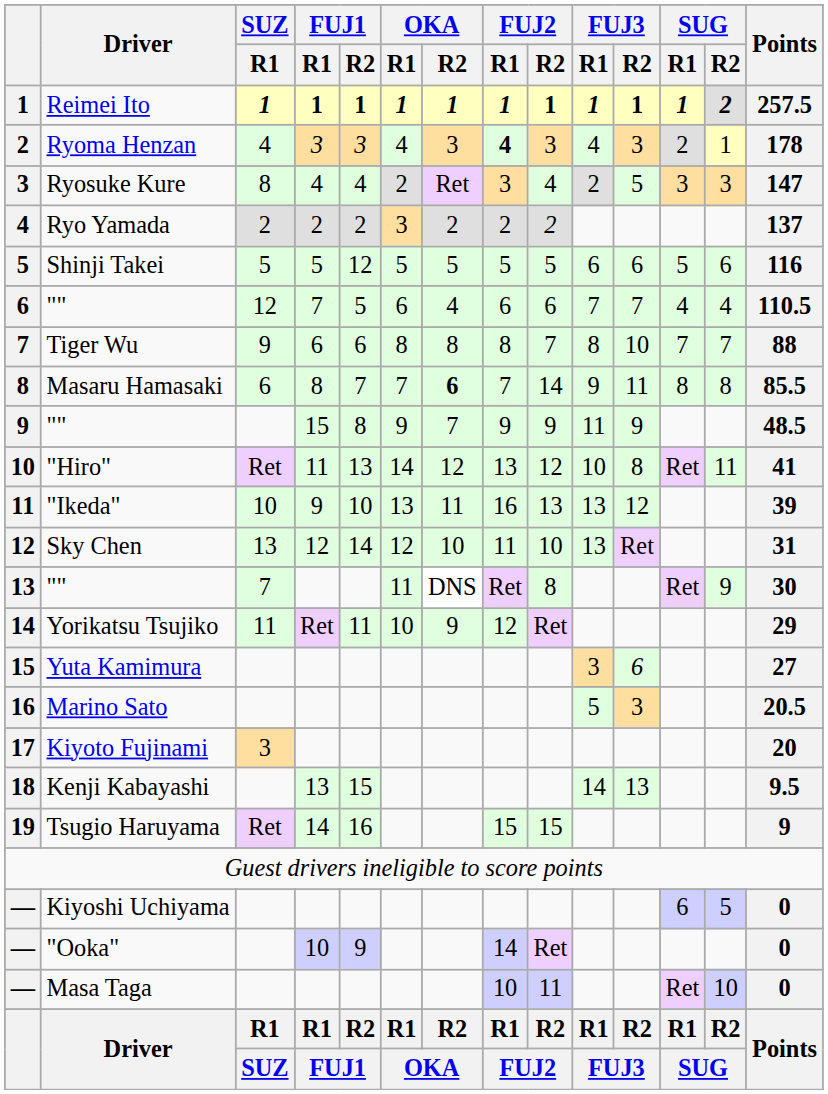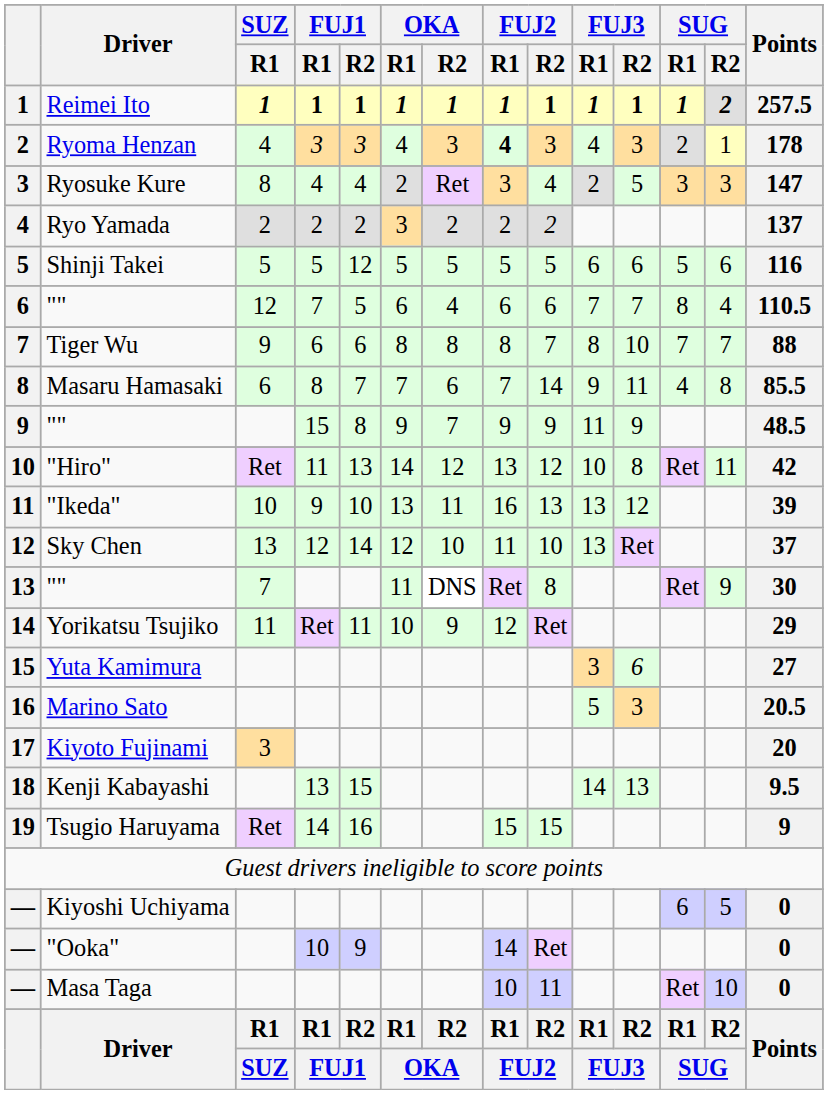6 / "" | SUG / R1: 4 -> 8
Masaru Hamasaki | OKA / R2: bold -> normal
Masaru Hamasaki | SUG / R1: 8 -> 4
"Hiro" | Points: 41 -> 42
Sky Chen | Points: 31 -> 37
